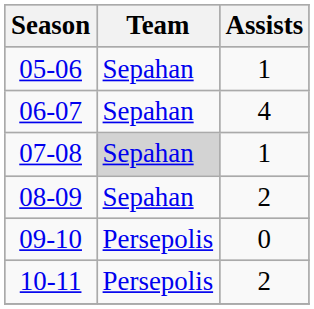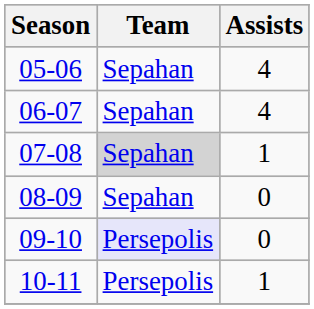05-06 | Assists: 1 -> 4
08-09 | Assists: 2 -> 0
09-10 | Team: no background -> lavender background
10-11 | Assists: 2 -> 1
